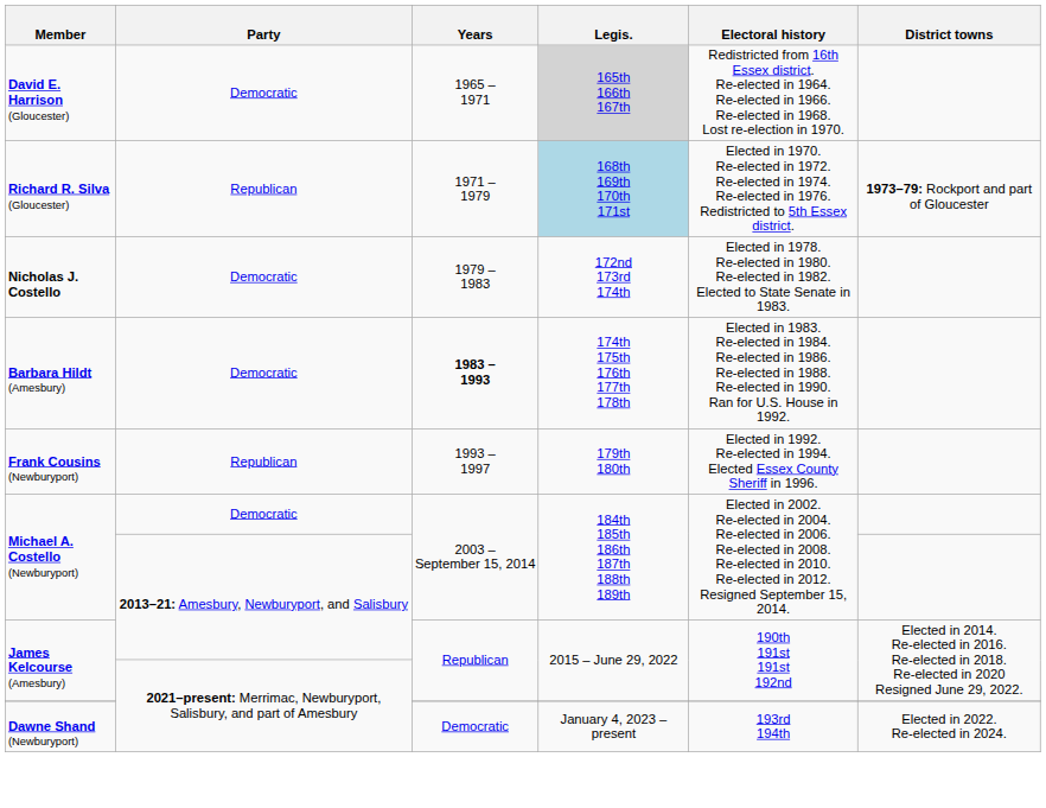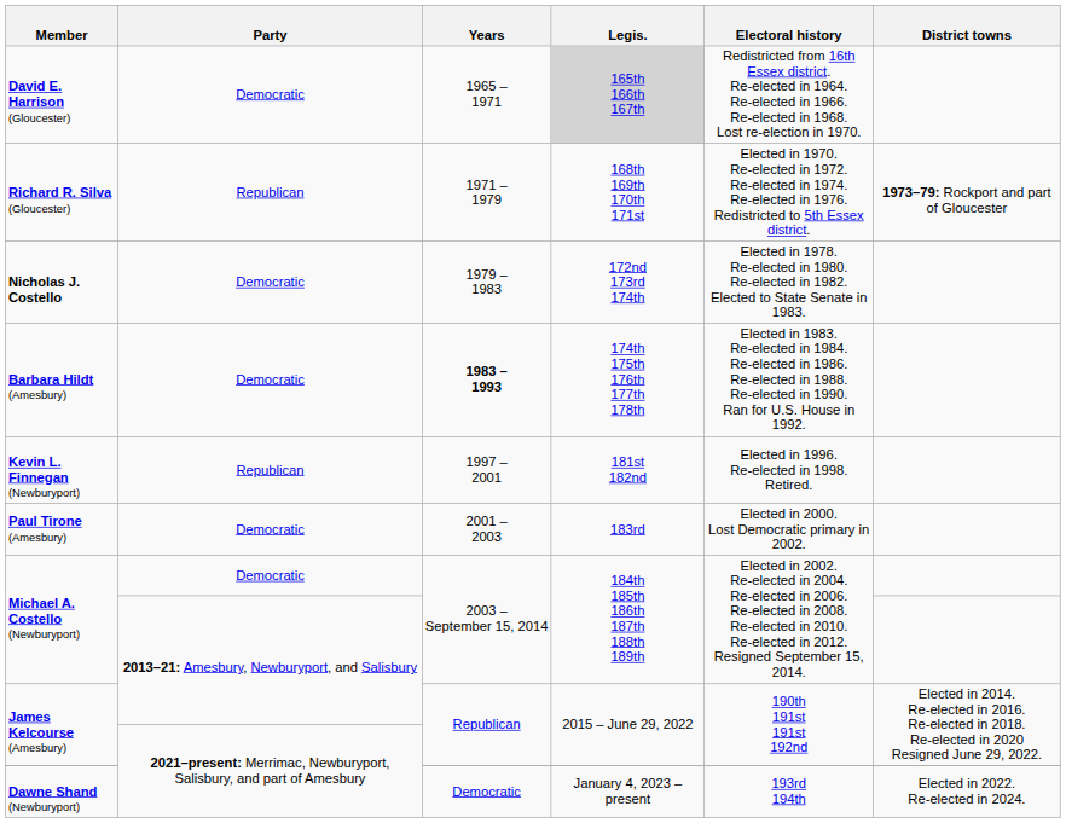Richard R. Silva (Gloucester) | Legis.: lightblue background -> no background
- row: Frank Cousins (Newburyport) | Republican | 1993 – 1997 | 179th 180th | Elected in 1992. Re-elected in 1994. Elected Essex County Sheriff in 1996.
+ row: Kevin L. Finnegan (Newburyport) | Republican | 1997 – 2001 | 181st 182nd | Elected in 1996. Re-elected in 1998. Retired.
+ row: Paul Tirone (Amesbury) | Democratic | 2001 – 2003 | 183rd | Elected in 2000. Lost Democratic primary in 2002.
